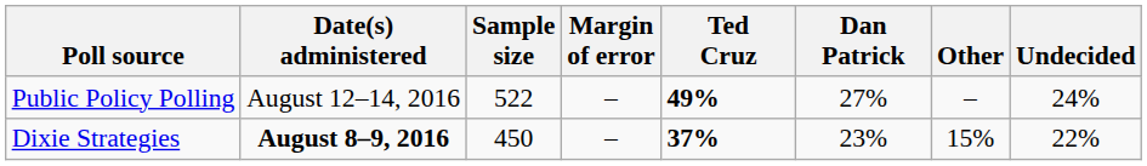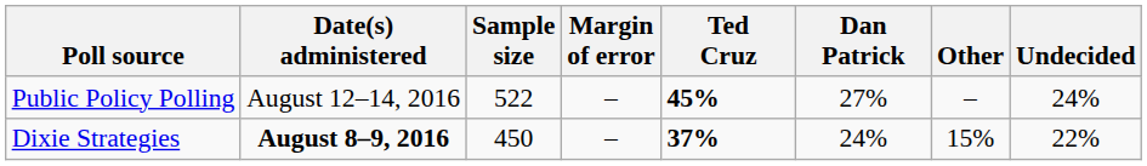Public Policy Polling | Ted Cruz: 49% -> 45%
Dixie Strategies | Dan Patrick: 23% -> 24%
